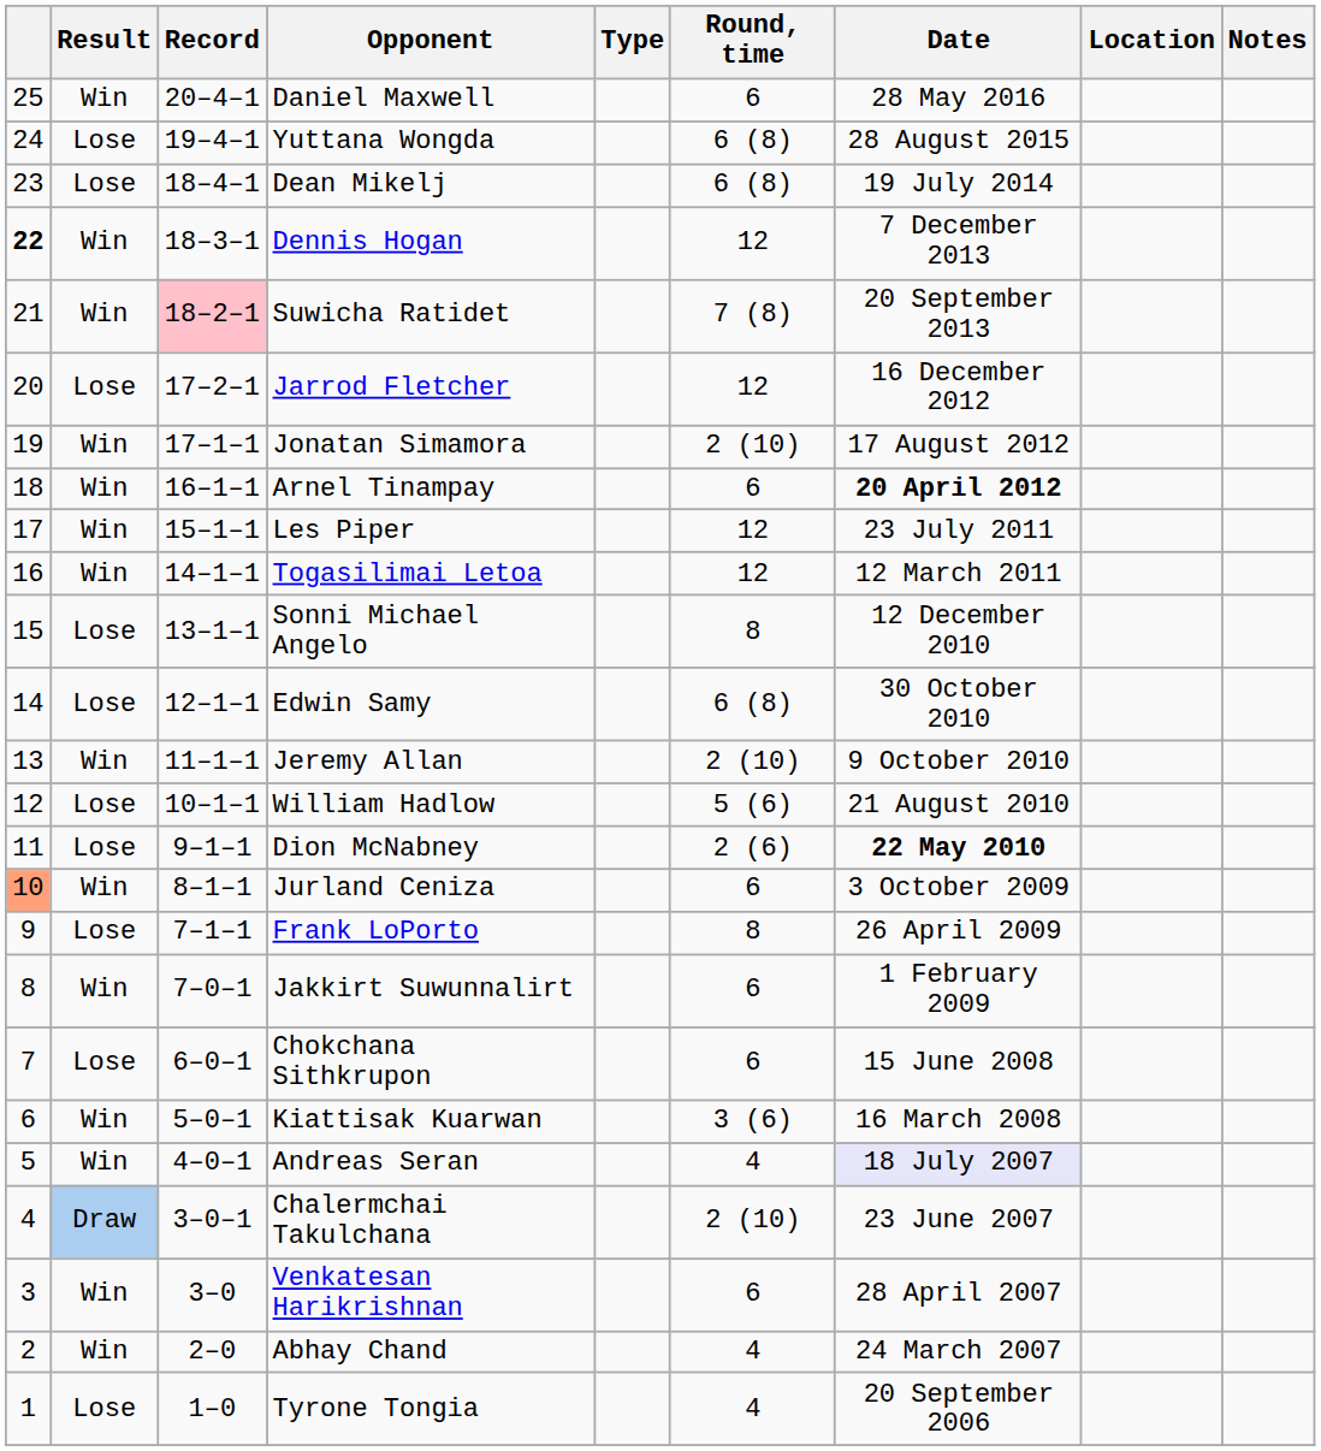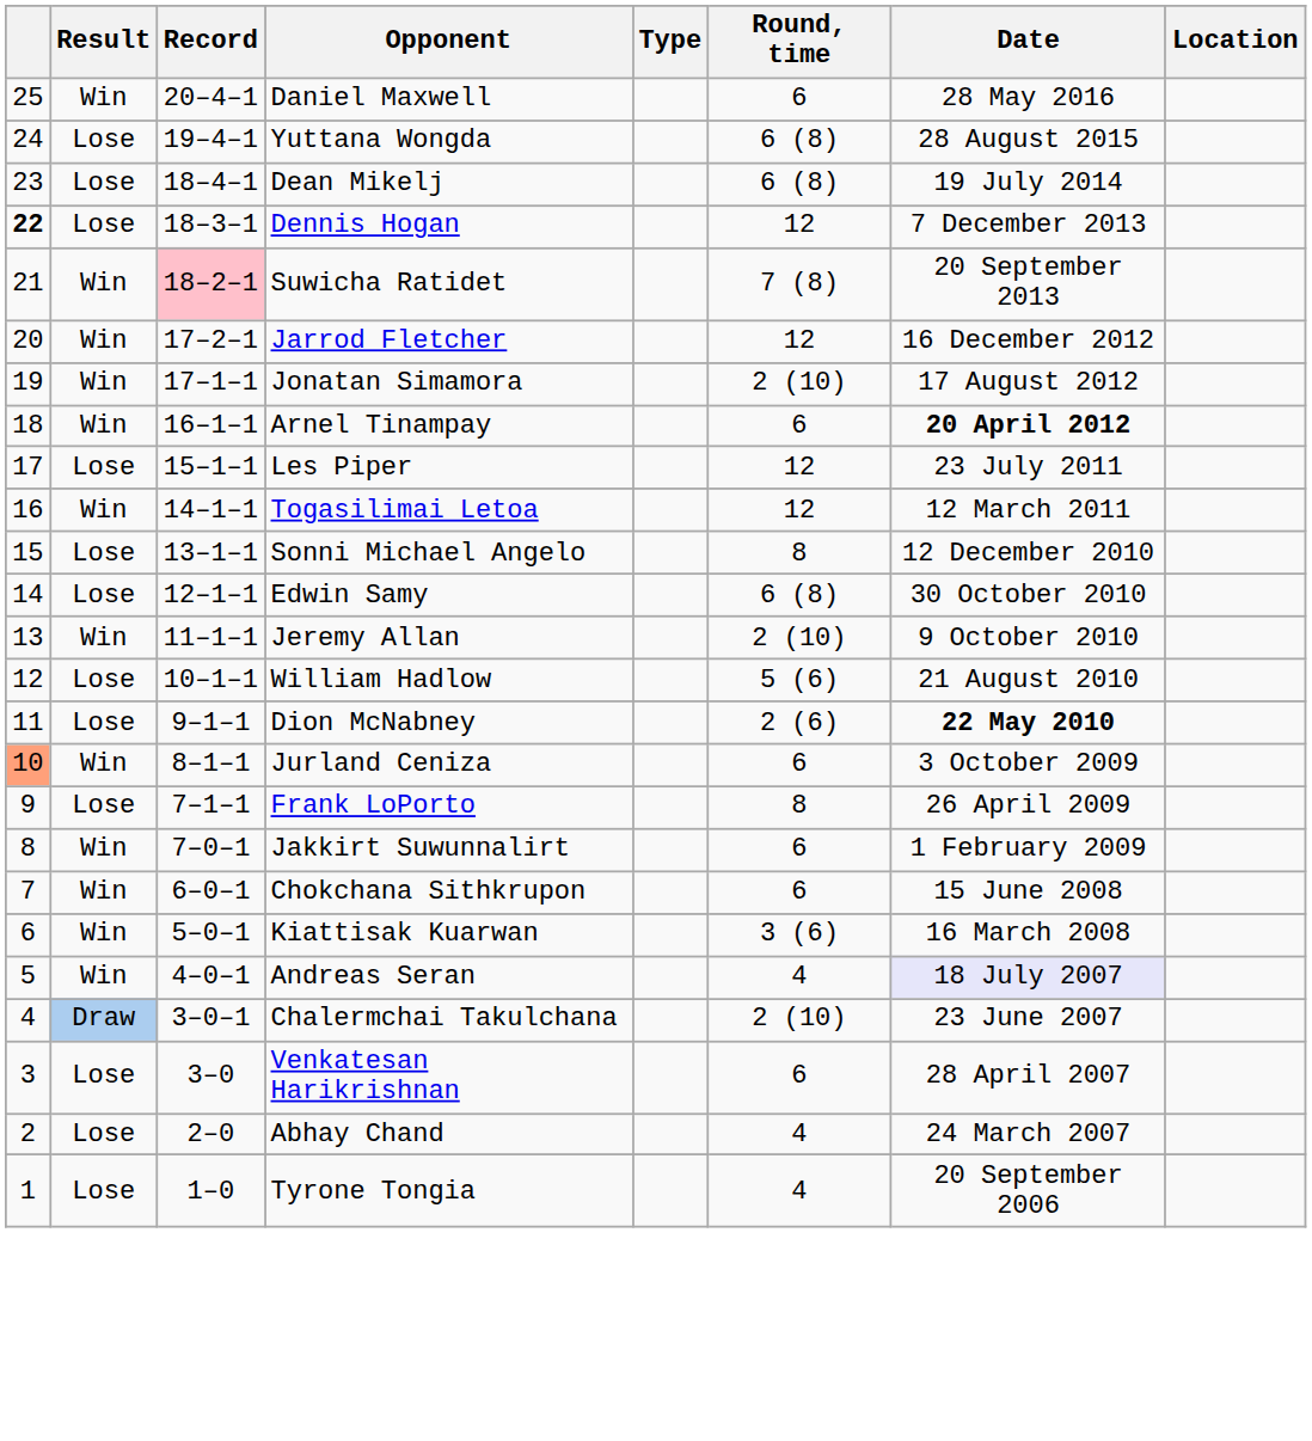- column: Notes
Dennis Hogan | Result: Win -> Lose
Jarrod Fletcher | Result: Lose -> Win
Les Piper | Result: Win -> Lose
Chokchana Sithkrupon | Result: Lose -> Win
Venkatesan Harikrishnan | Result: Win -> Lose
Abhay Chand | Result: Win -> Lose
